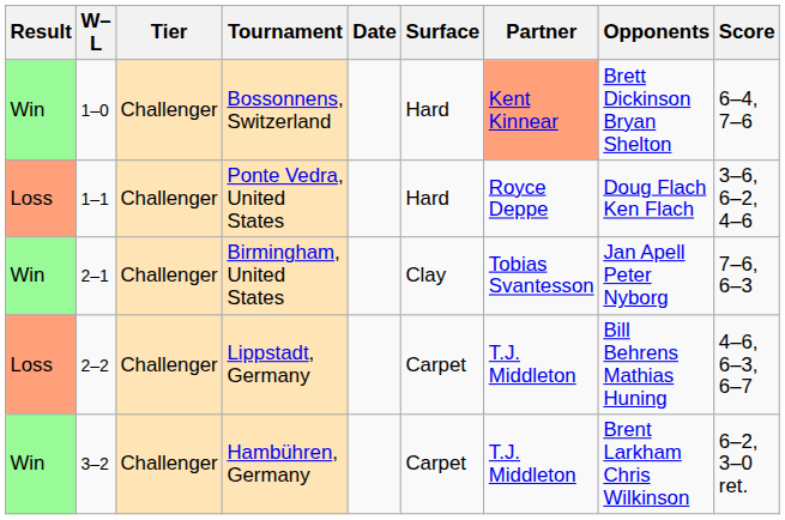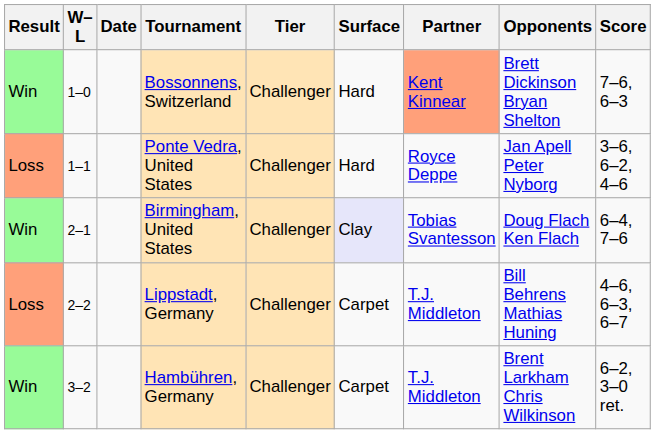columns swapped: Date <-> Tier
Bossonnens, Switzerland | Score: 6–4, 7–6 -> 7–6, 6–3
Ponte Vedra, United States | Opponents: Doug Flach Ken Flach -> Jan Apell Peter Nyborg
Birmingham, United States | Surface: no background -> lavender background
Birmingham, United States | Opponents: Jan Apell Peter Nyborg -> Doug Flach Ken Flach
Birmingham, United States | Score: 7–6, 6–3 -> 6–4, 7–6
